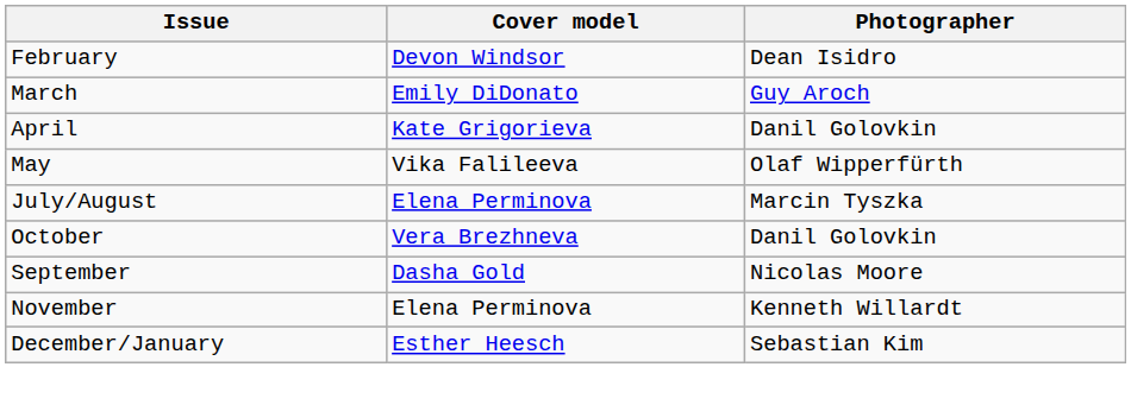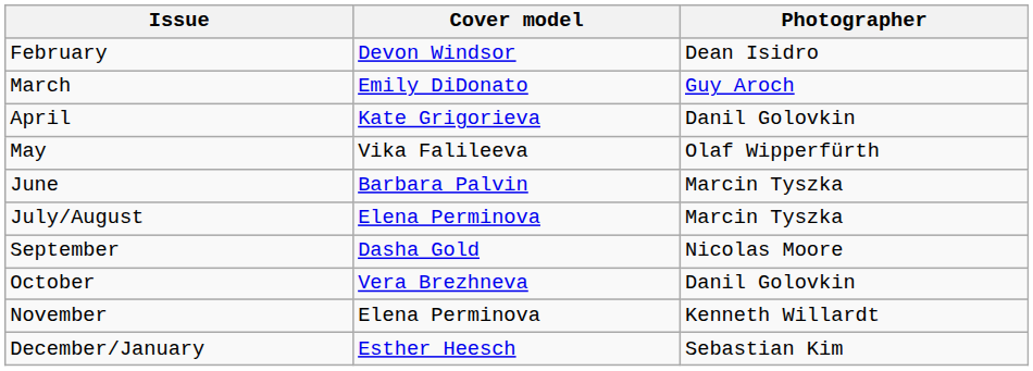+ row: June | Barbara Palvin | Marcin Tyszka
rows swapped: September <-> October
